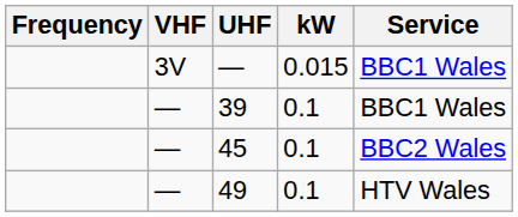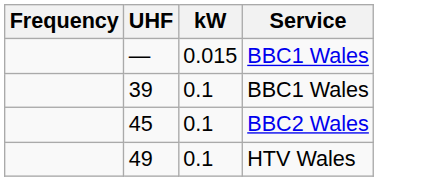- column: VHF | 3V | — | — | —
